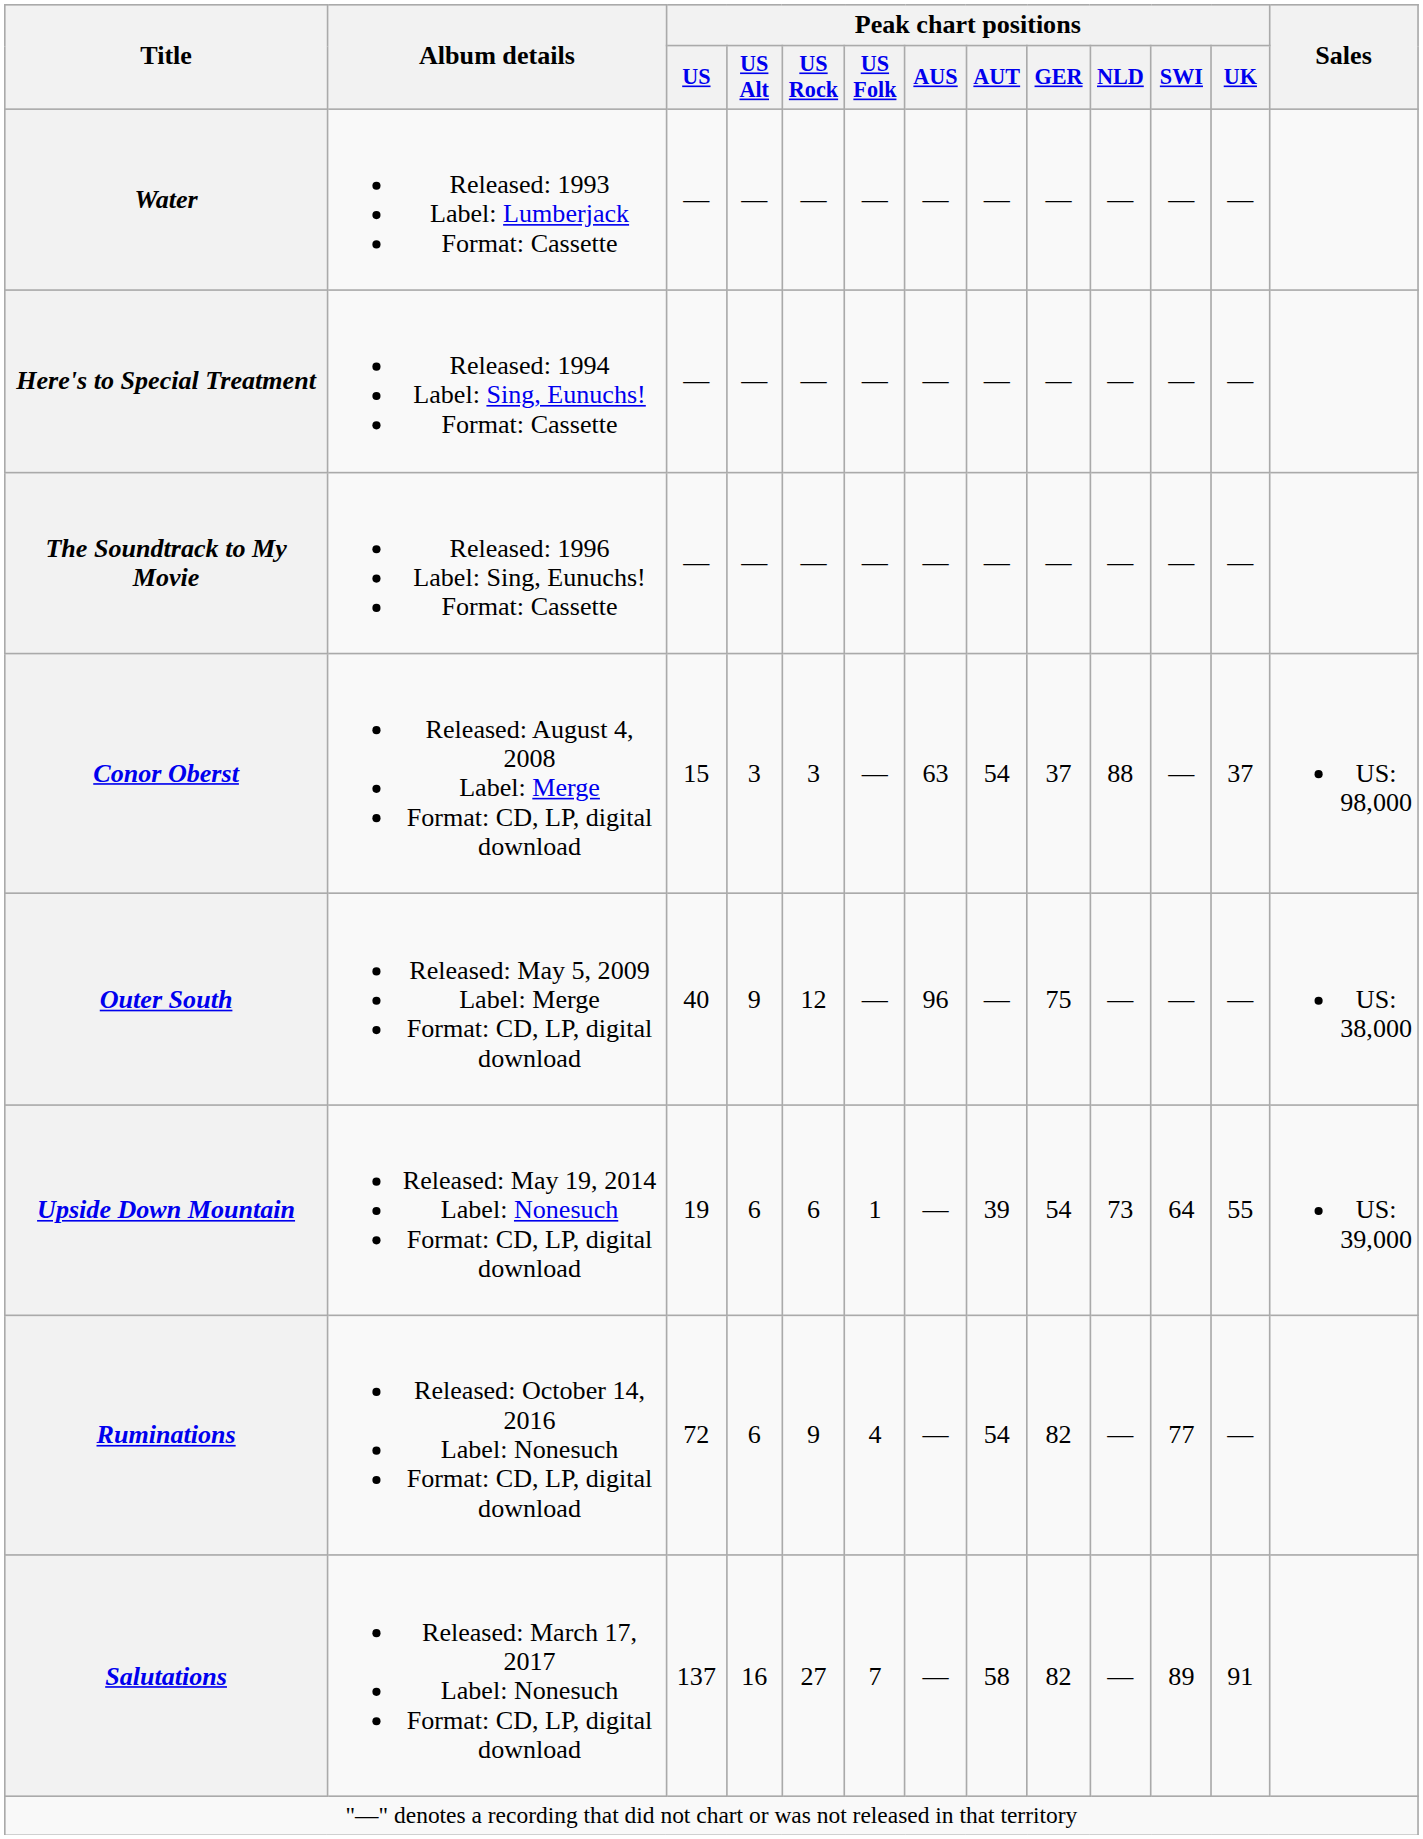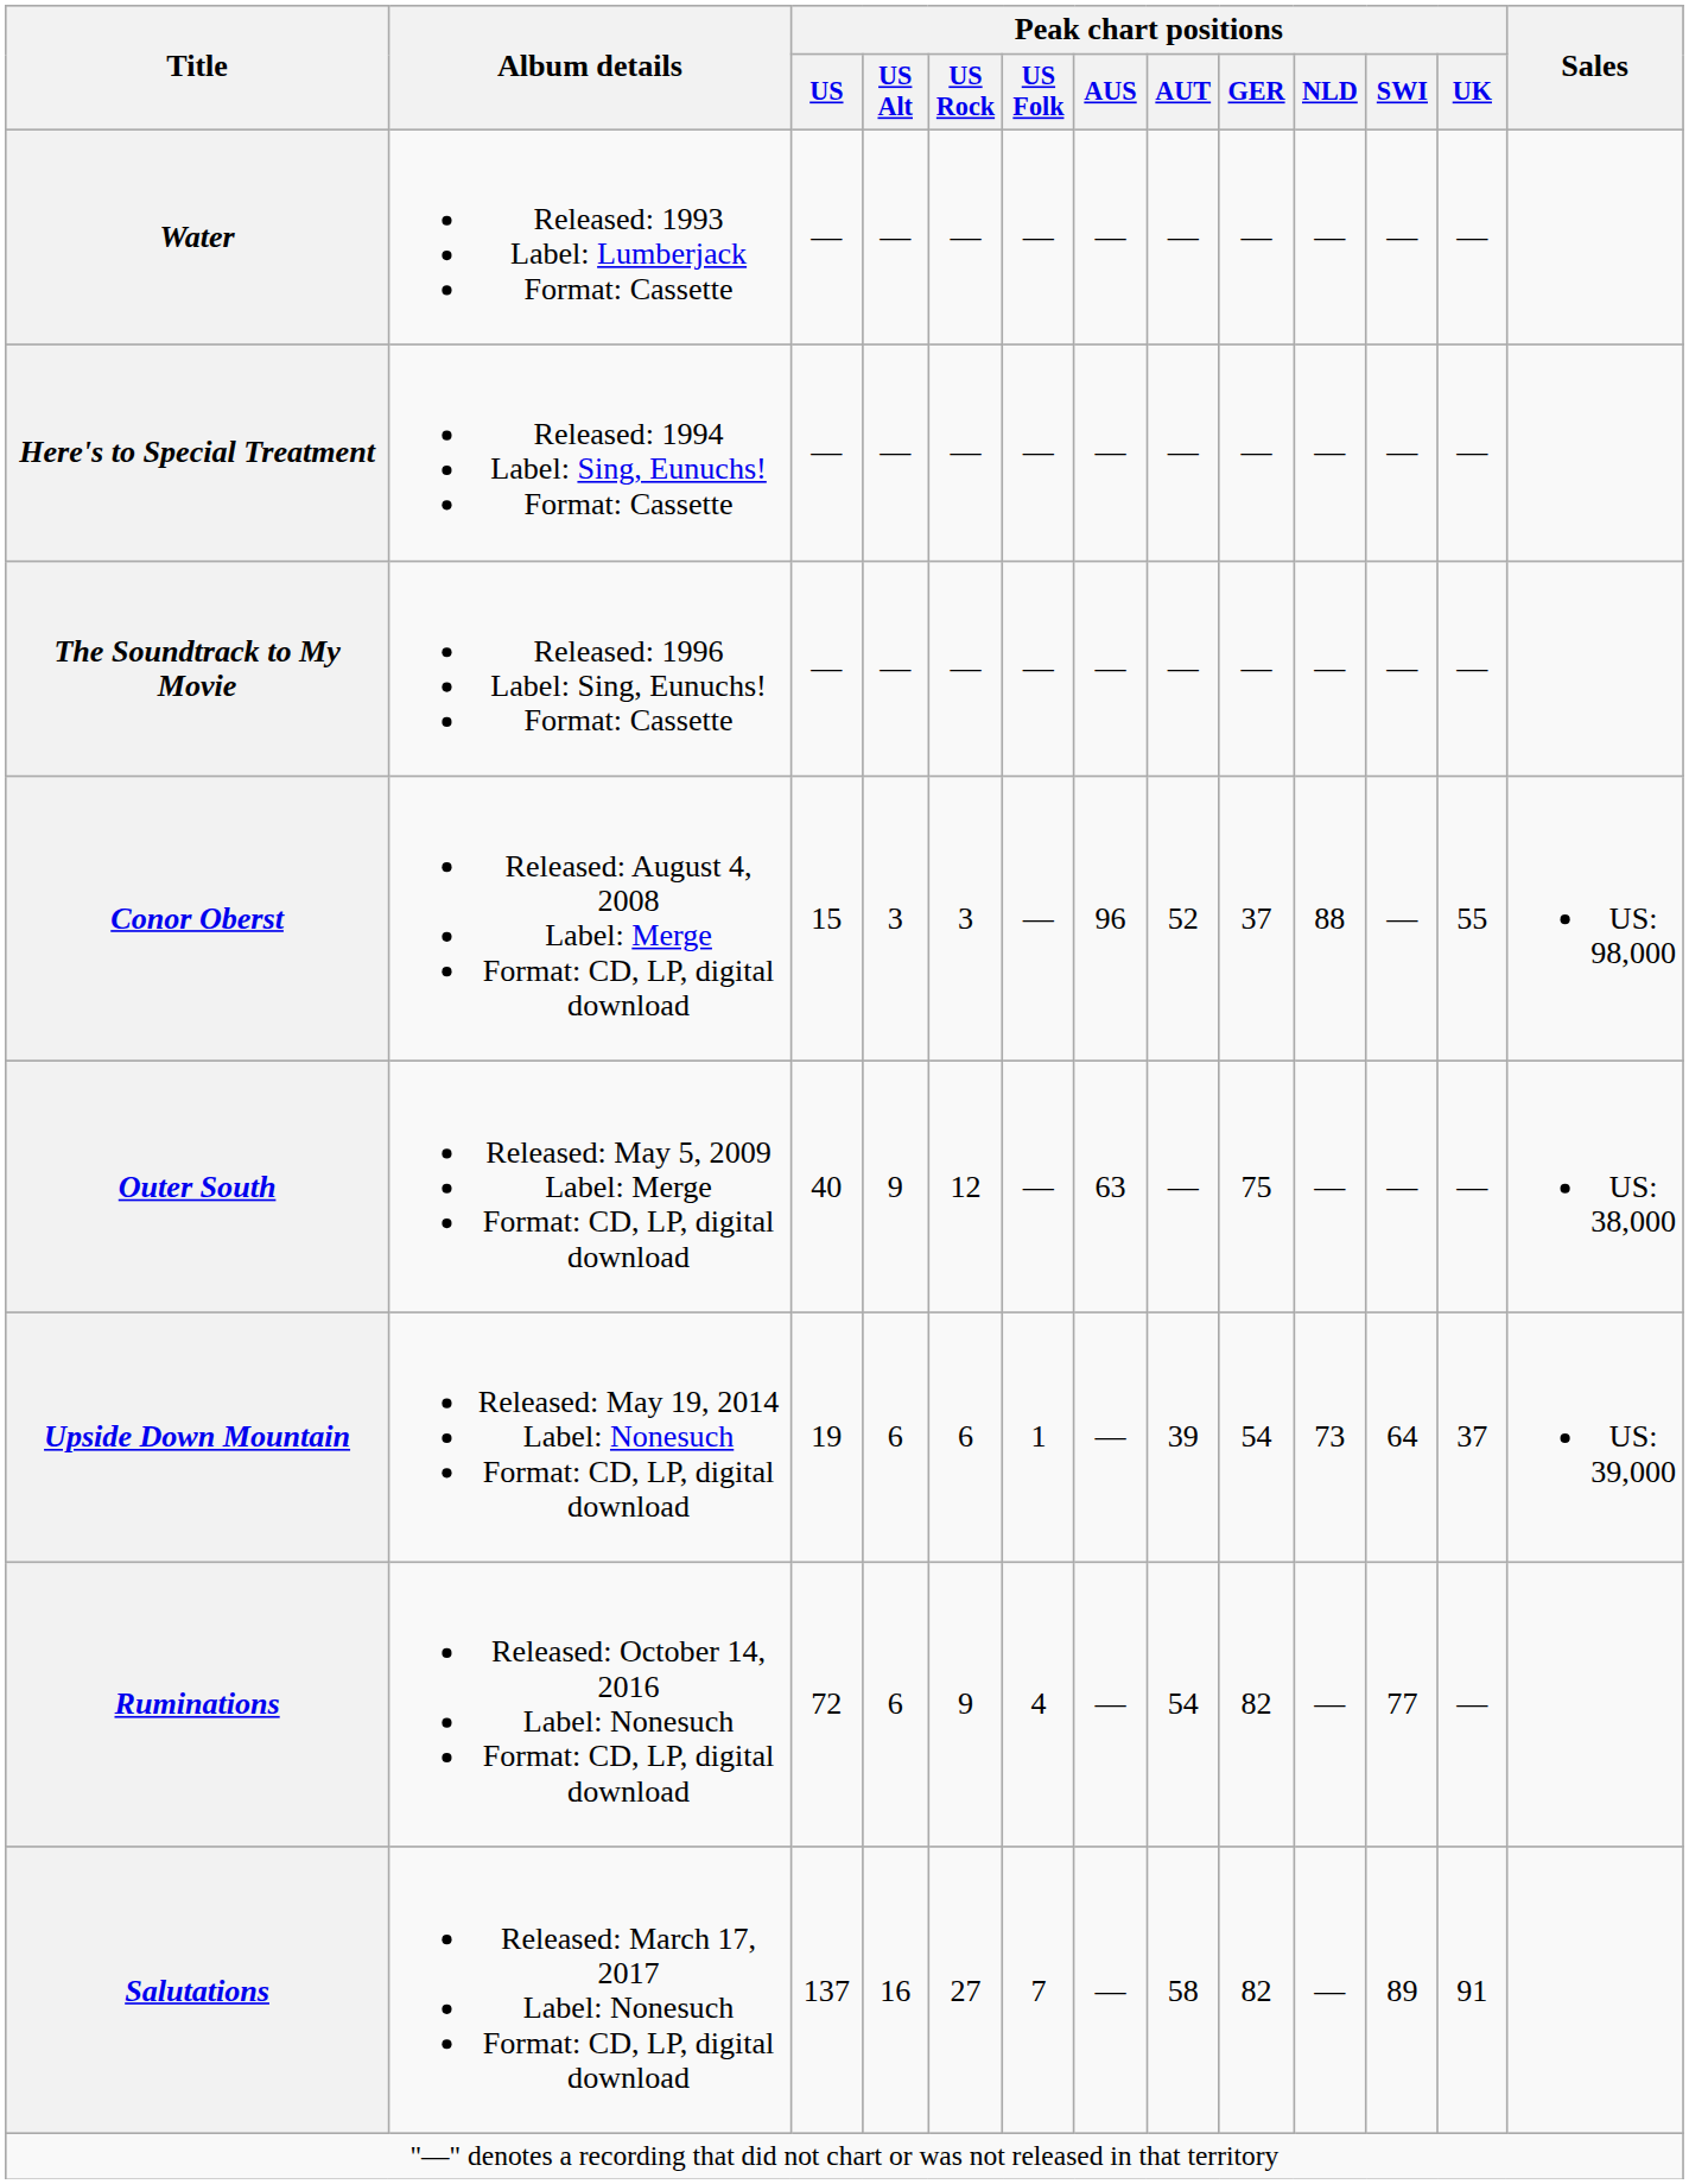Conor Oberst | Peak chart positions / AUS: 63 -> 96
Conor Oberst | Peak chart positions / AUT: 54 -> 52
Conor Oberst | Peak chart positions / UK: 37 -> 55
Outer South | Peak chart positions / AUS: 96 -> 63
Upside Down Mountain | Peak chart positions / UK: 55 -> 37
